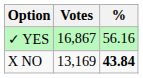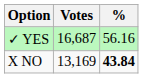✓ YES | Votes: 16,867 -> 16,687
